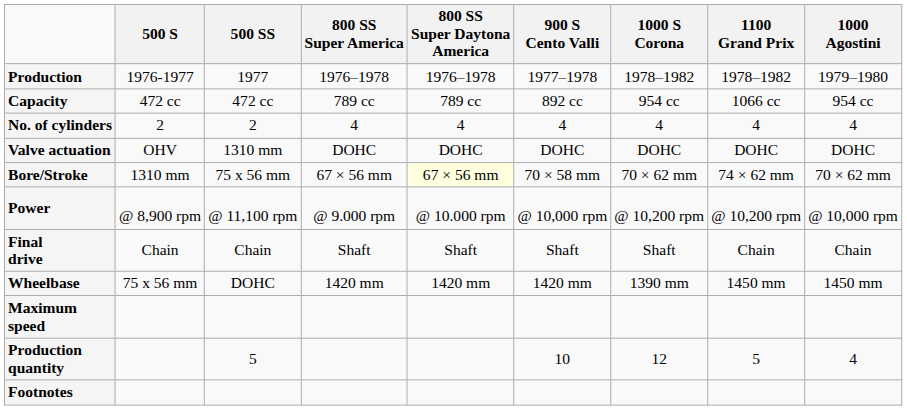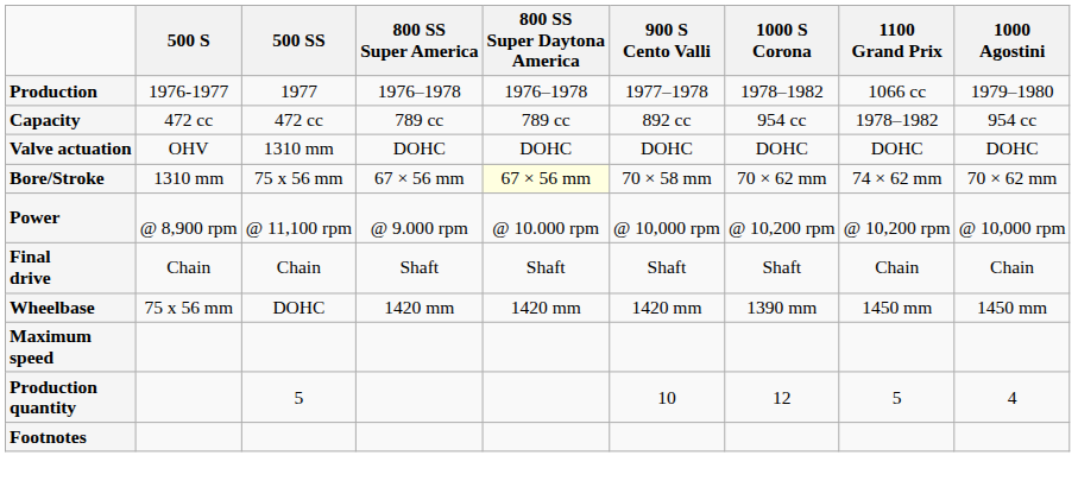Production | 1100 Grand Prix: 1978–1982 -> 1066 cc
Capacity | 1100 Grand Prix: 1066 cc -> 1978–1982
- row: No. of cylinders | 2 | 2 | 4 | 4 | 4 | 4 | 4 | 4
